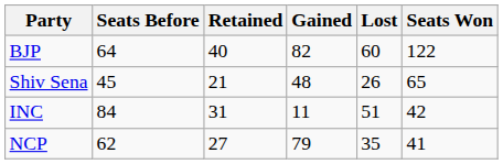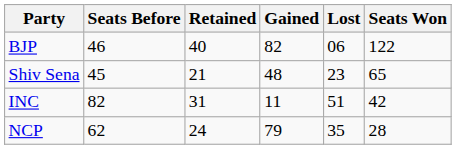BJP | Seats Before: 64 -> 46
BJP | Lost: 60 -> 06
Shiv Sena | Lost: 26 -> 23
INC | Seats Before: 84 -> 82
NCP | Retained: 27 -> 24
NCP | Seats Won: 41 -> 28
